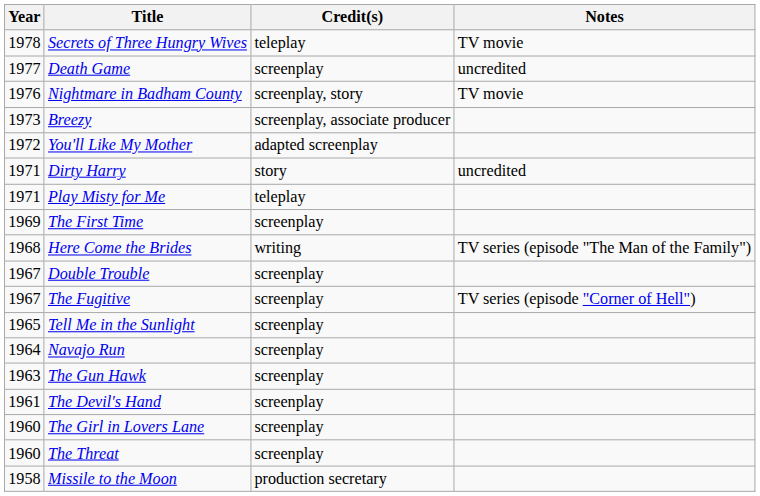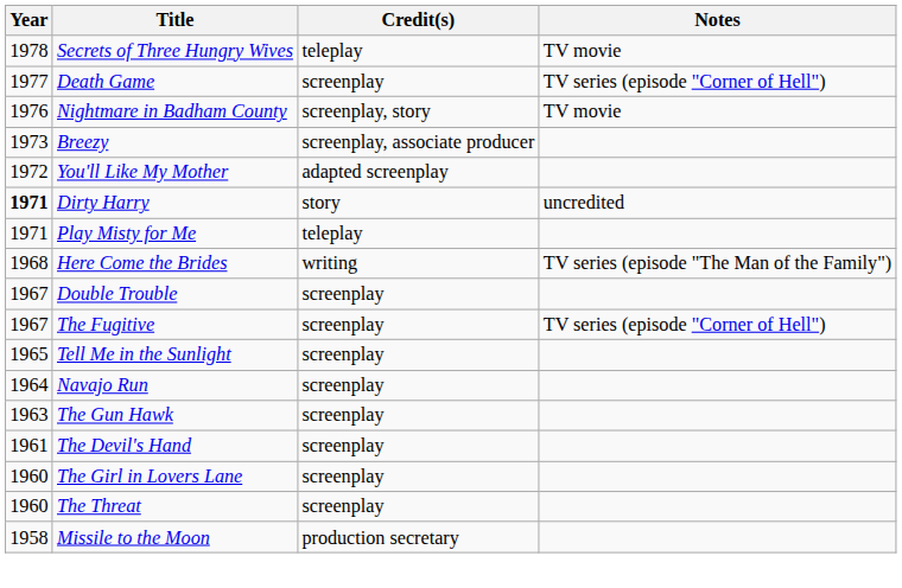Death Game | Notes: uncredited -> TV series (episode "Corner of Hell")
Dirty Harry | Year: normal -> bold
- row: 1969 | The First Time | screenplay
